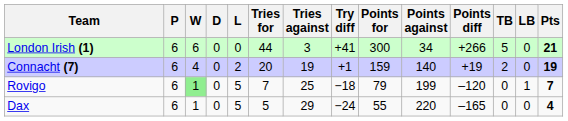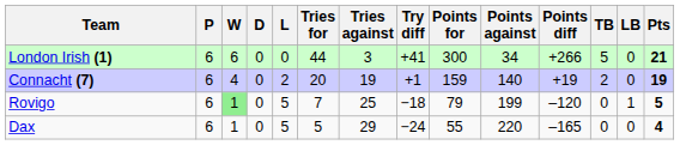Rovigo | Pts: 7 -> 5
